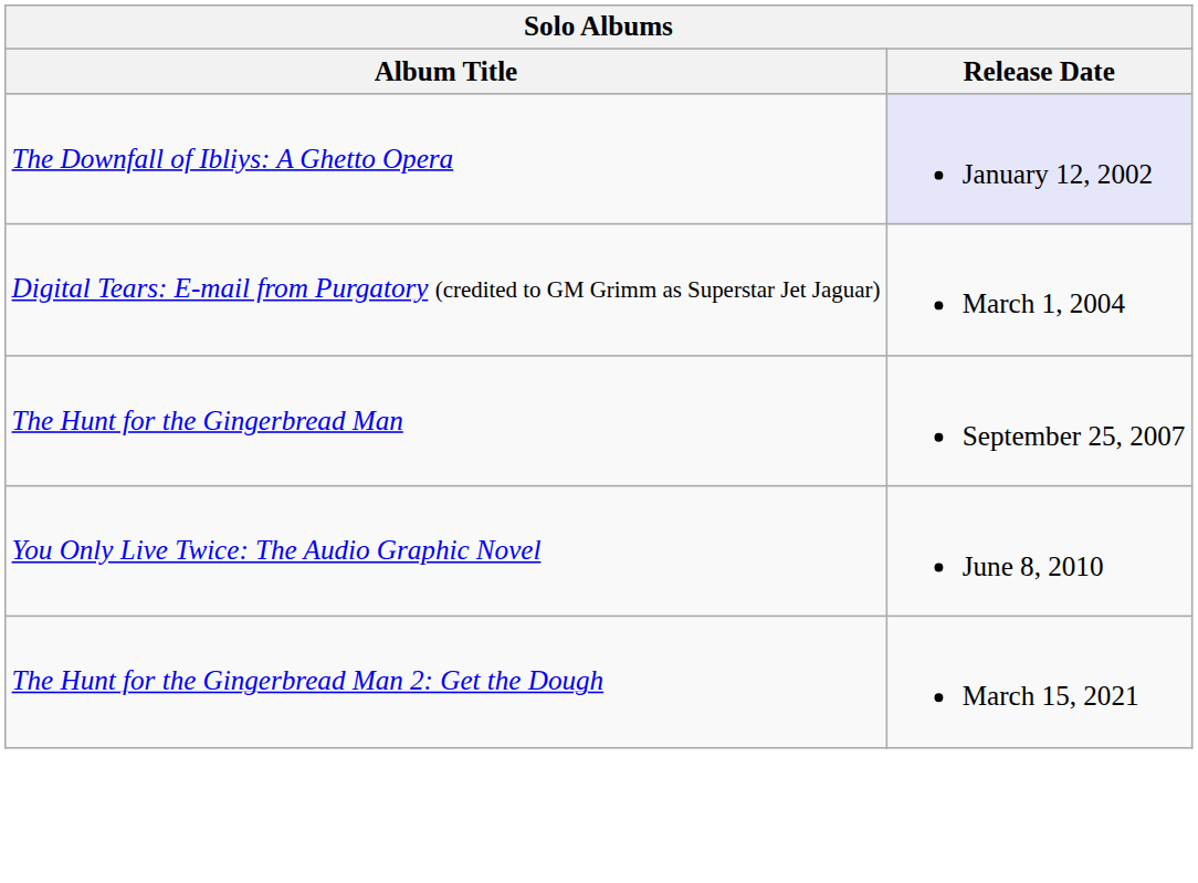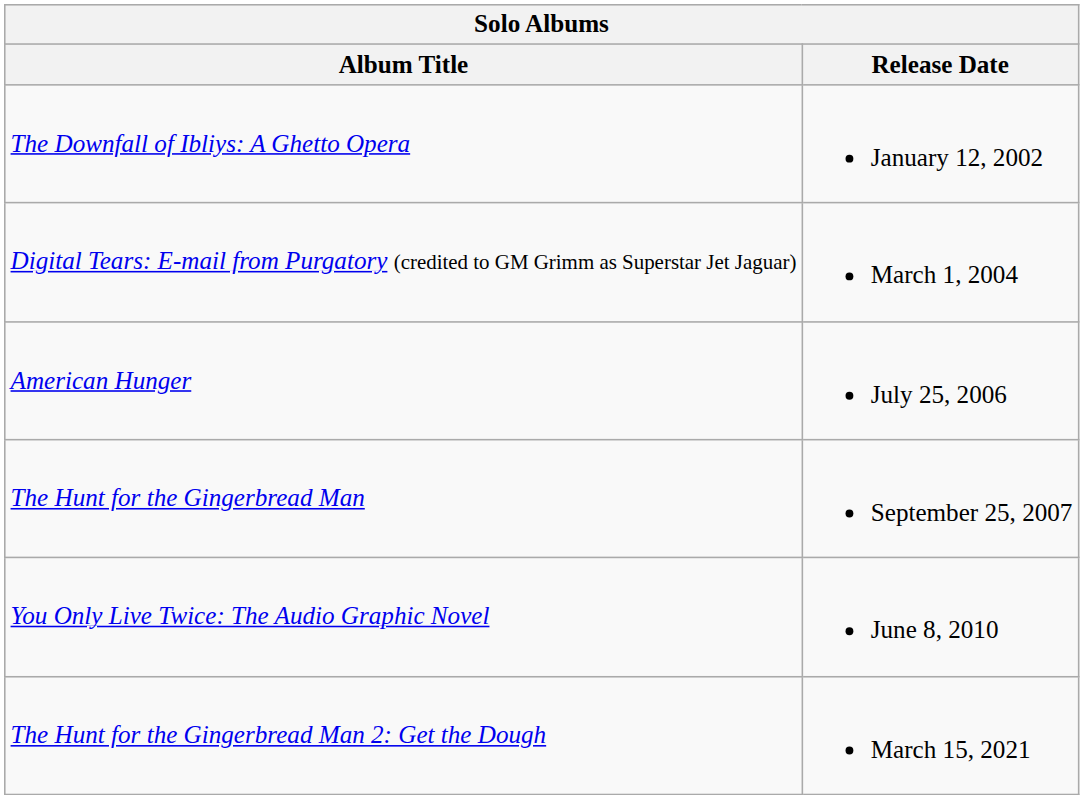The Downfall of Ibliys: A Ghetto Opera | Release Date: lavender background -> no background
+ row: American Hunger | July 25, 2006
